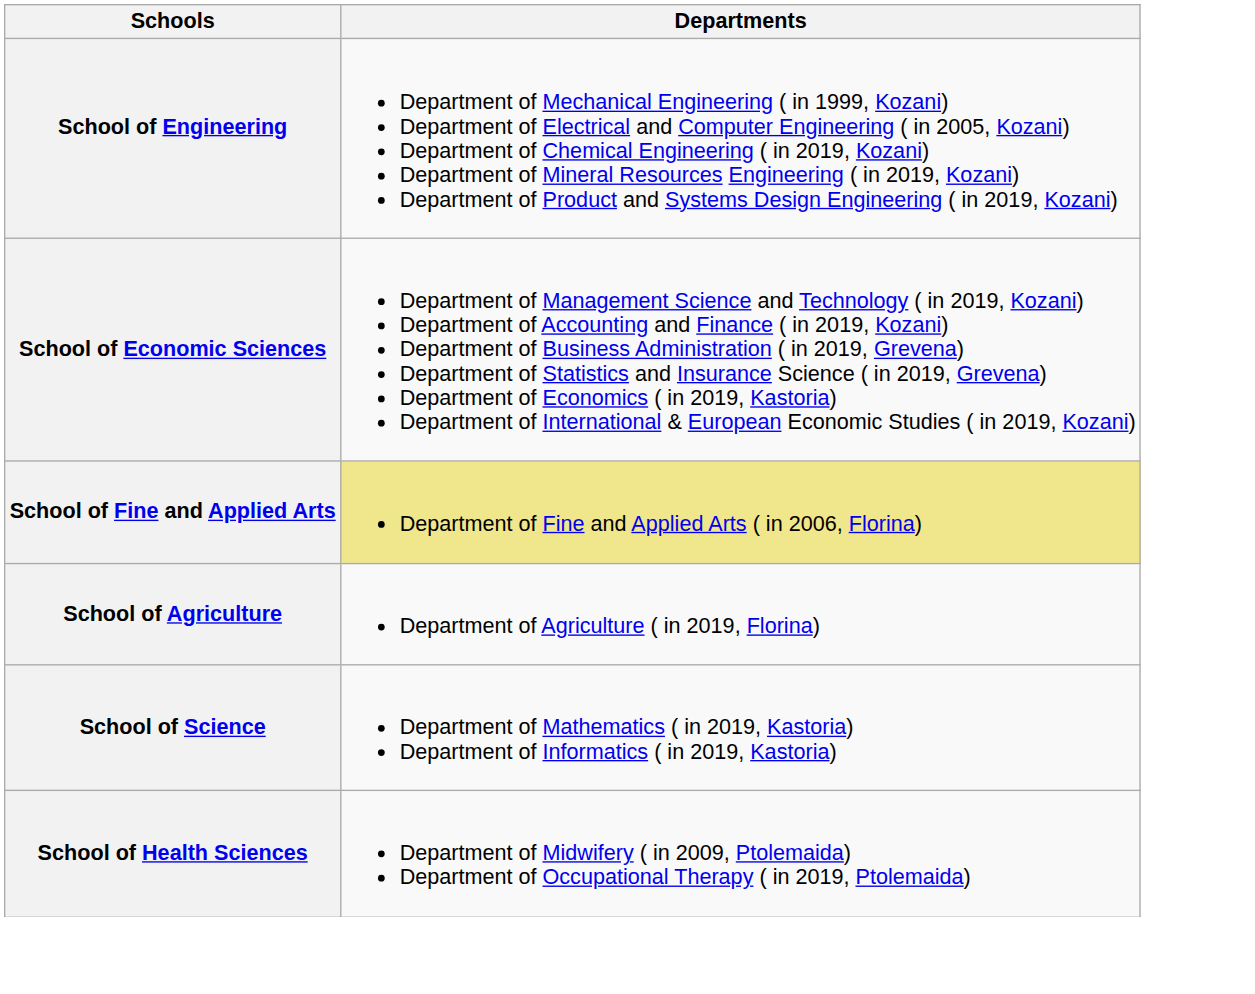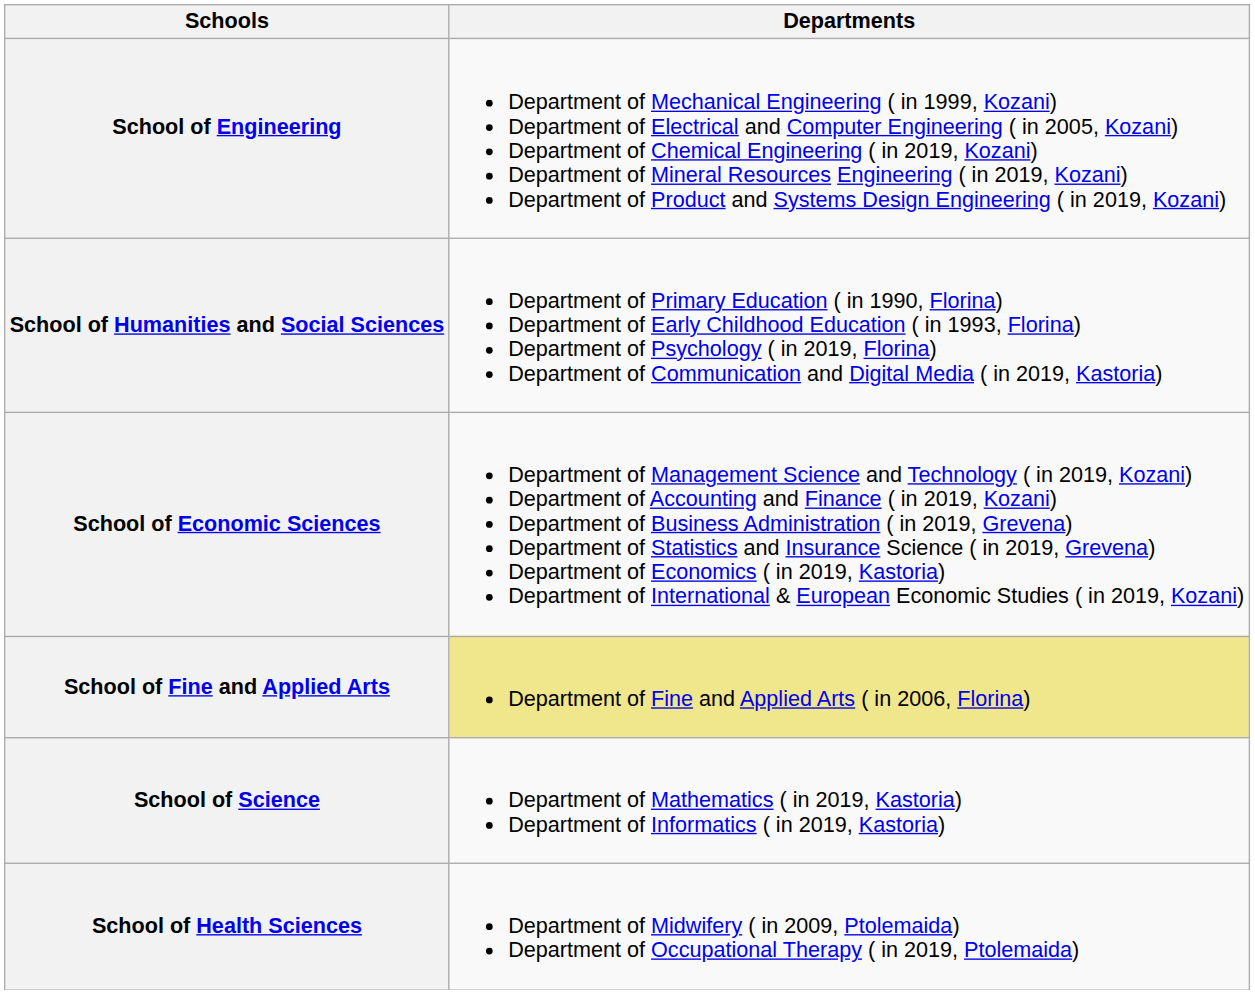+ row: School of Humanities and Social Sciences | Department of Primary Education ( in 1990, Florina) Department of Early Childhood Education ( in 1993, Florina) Department of Psychology ( in 2019, Florina) Department of Communication and Digital Media ( in 2019, Kastoria)
- row: School of Agriculture | Department of Agriculture ( in 2019, Florina)
